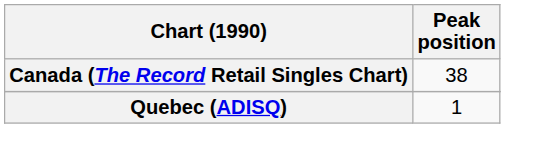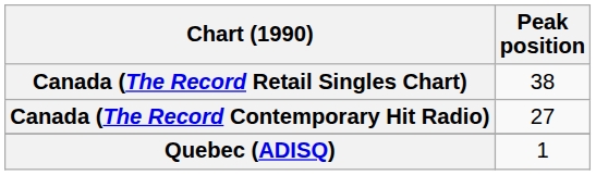+ row: Canada (The Record Contemporary Hit Radio) | 27
